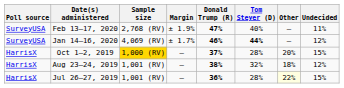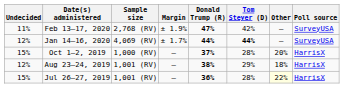columns swapped: Poll source <-> Undecided
Feb 13–17, 2020 | Tom Steyer (D): 40% -> 42%
Jan 14–16, 2020 | Donald Trump (R): 46% -> 44%
Oct 1–2, 2019 | Sample size: gold background -> no background
Aug 23–24, 2019 | Tom Steyer (D): 32% -> 29%
